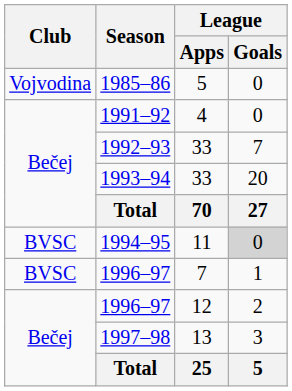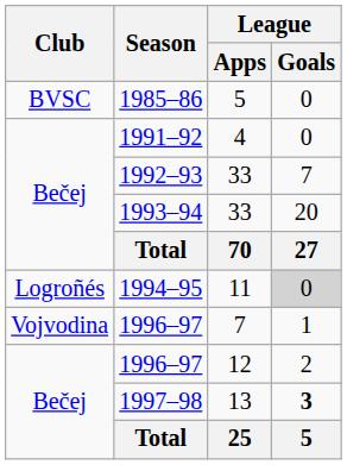1985–86 | Club: Vojvodina -> BVSC
1994–95 | Club: BVSC -> Logroñés
1996–97 / 7 | Club: BVSC -> Vojvodina
1997–98 | League / Goals: normal -> bold
